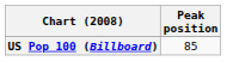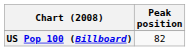US Pop 100 (Billboard) | Peak position: 85 -> 82
